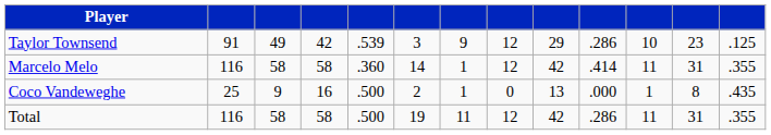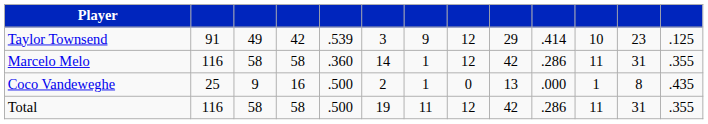Taylor Townsend | column 10: .286 -> .414
Marcelo Melo | column 10: .414 -> .286
